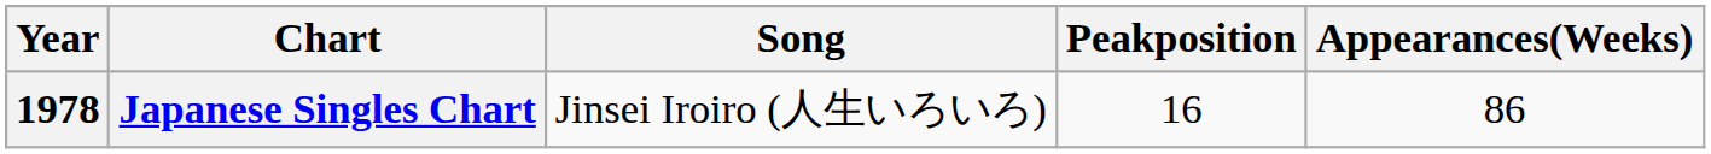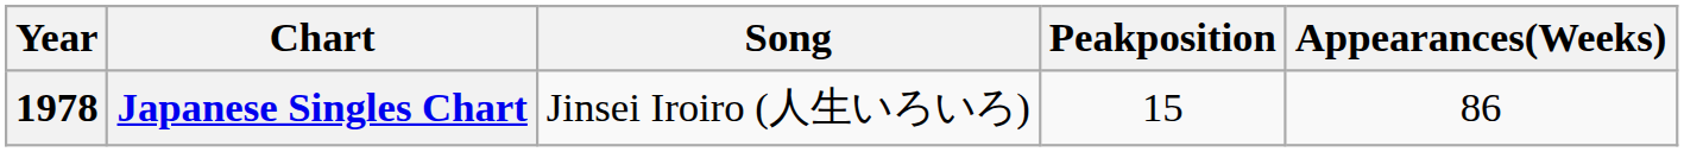Japanese Singles Chart | Peakposition: 16 -> 15
